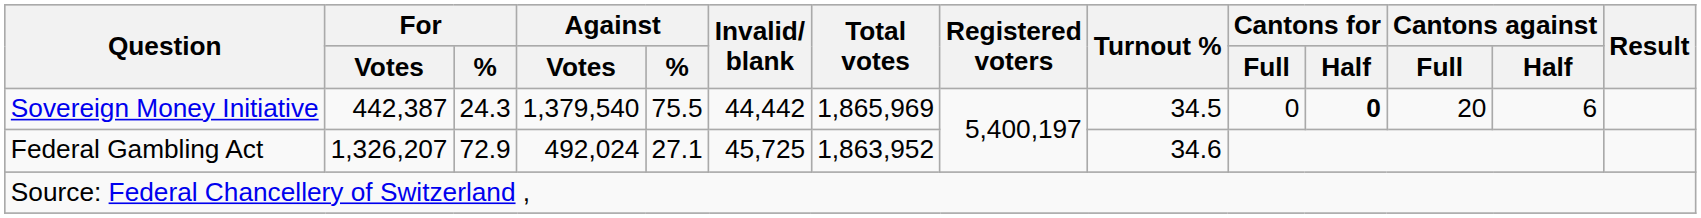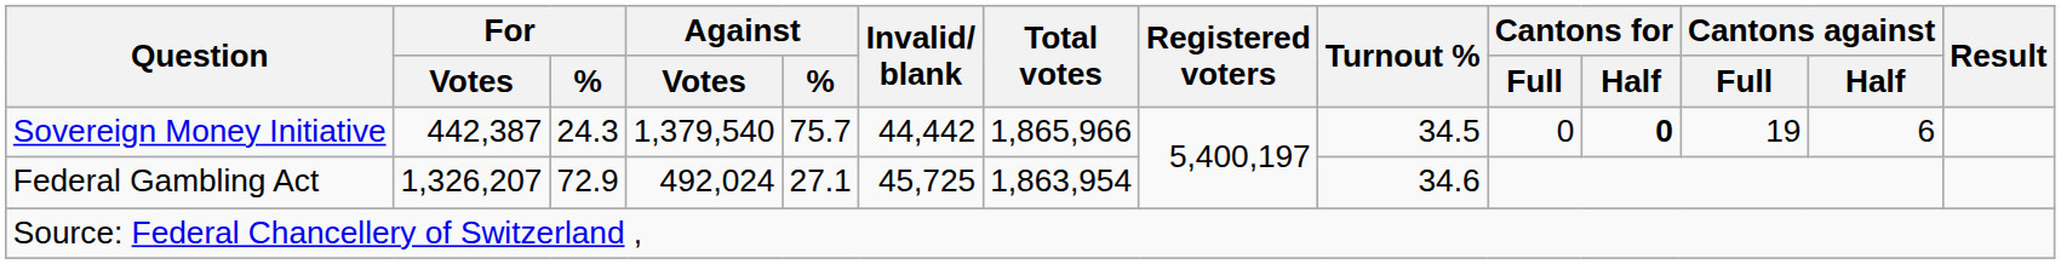Sovereign Money Initiative | Against / %: 75.5 -> 75.7
Sovereign Money Initiative | Total votes: 1,865,969 -> 1,865,966
Sovereign Money Initiative | Cantons against / Full: 20 -> 19
Federal Gambling Act | Total votes: 1,863,952 -> 1,863,954
